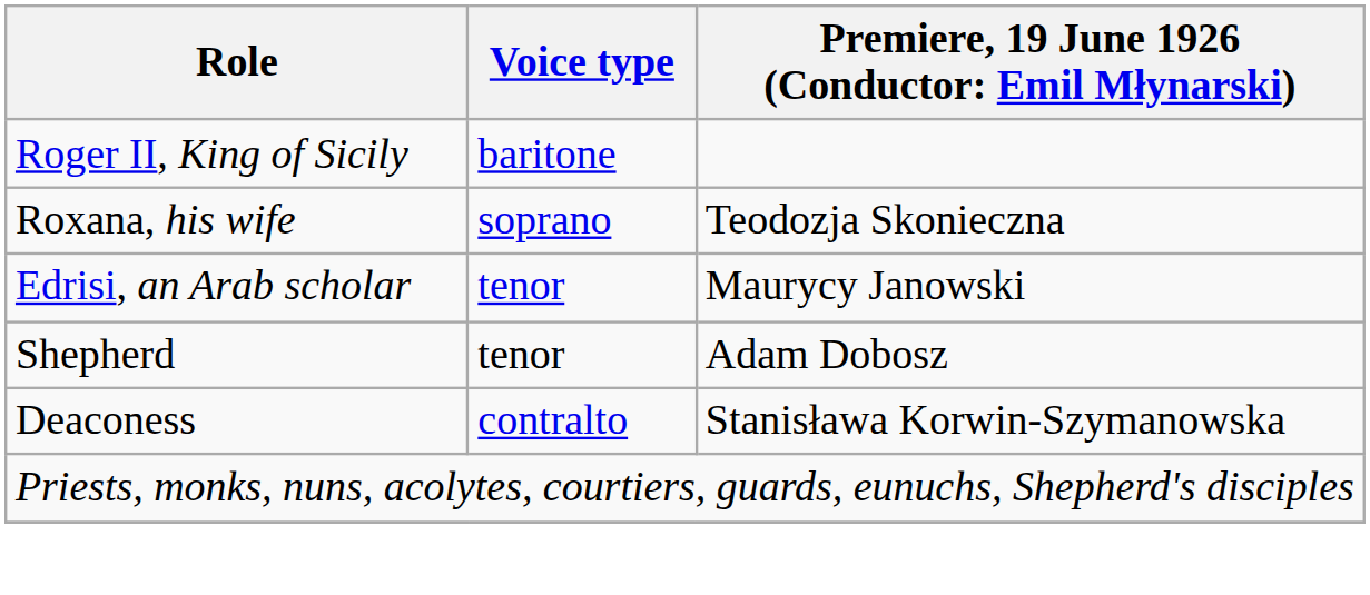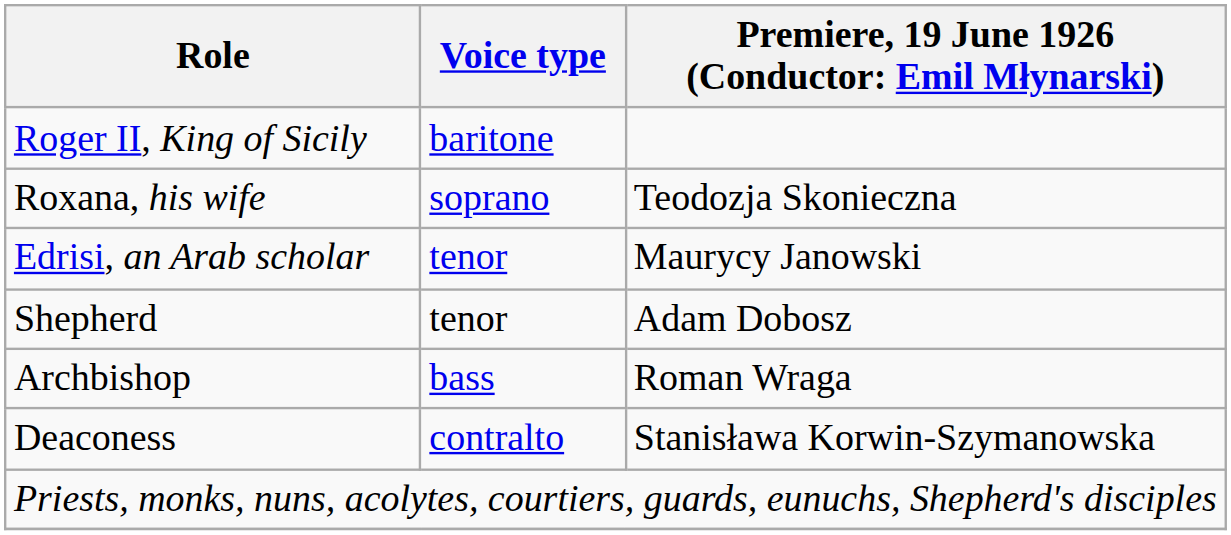+ row: Archbishop | bass | Roman Wraga
